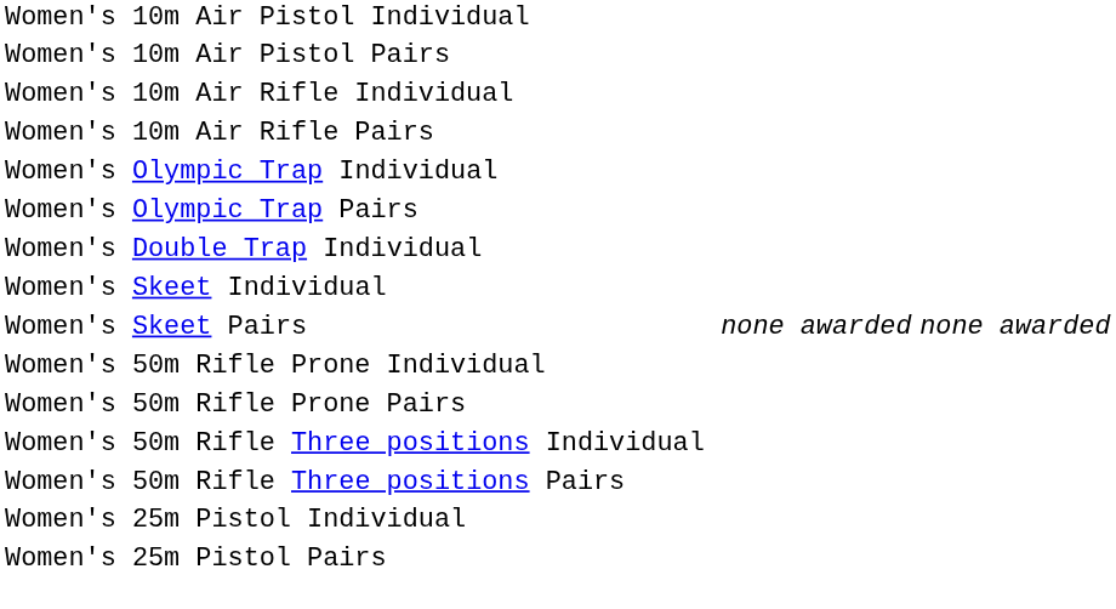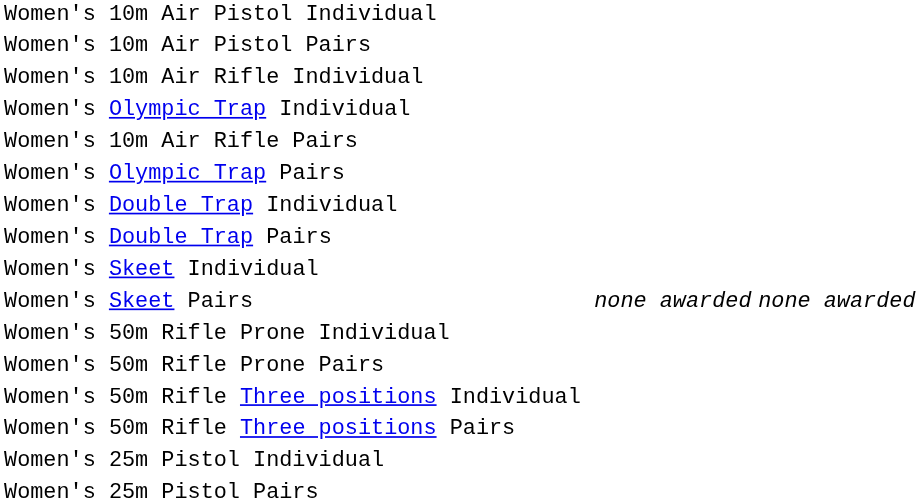rows swapped: Women's 10m Air Rifle Pairs <-> Women's Olympic Trap Individual
+ row: Women's Double Trap Pairs
